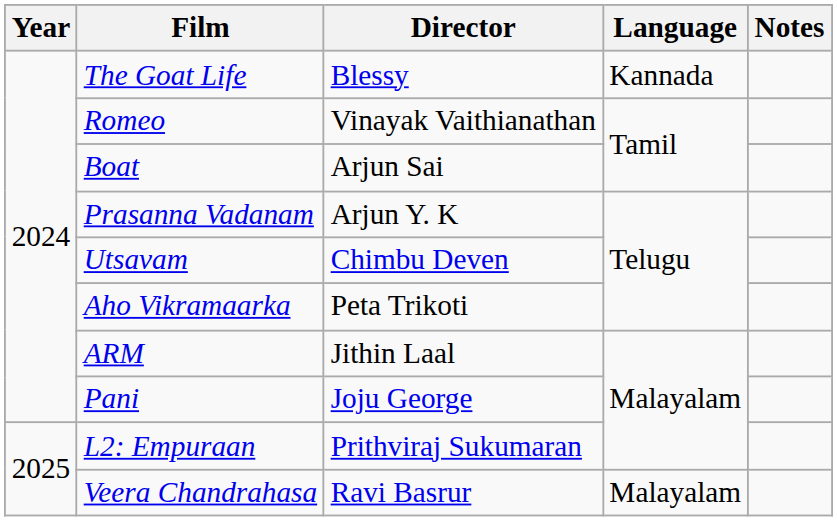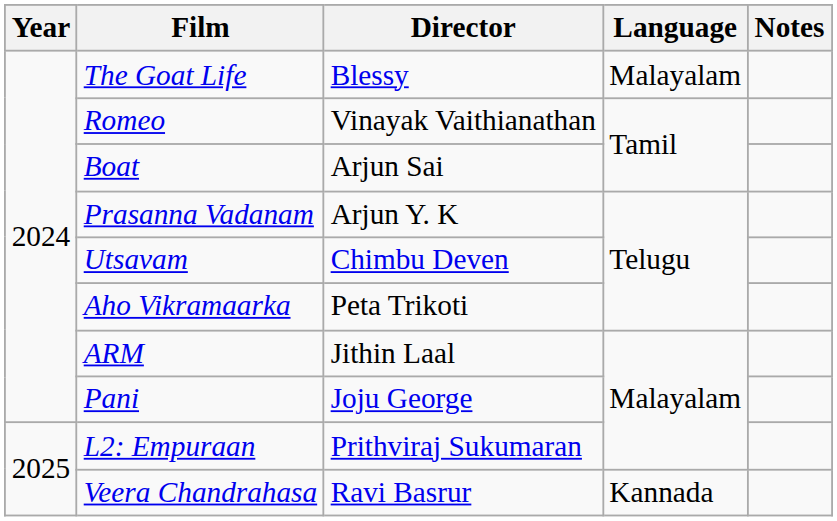The Goat Life | Language: Kannada -> Malayalam
Veera Chandrahasa | Language: Malayalam -> Kannada
